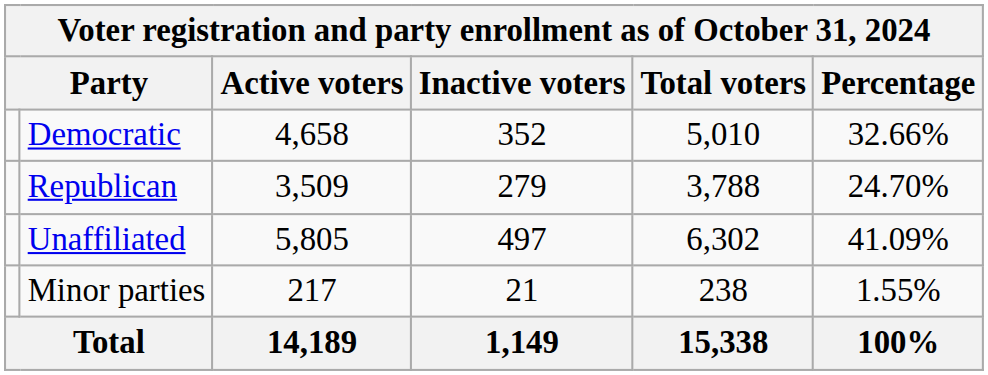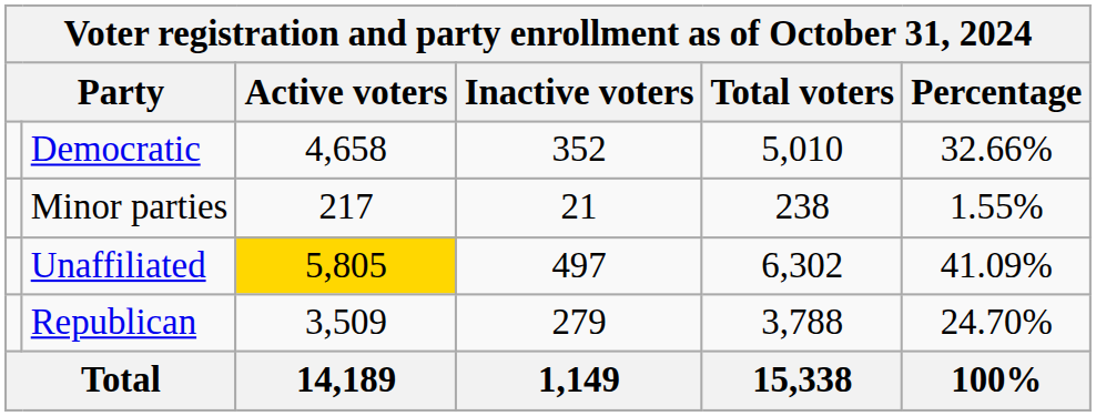rows swapped: Republican <-> Minor parties
Unaffiliated | Active voters: no background -> gold background
